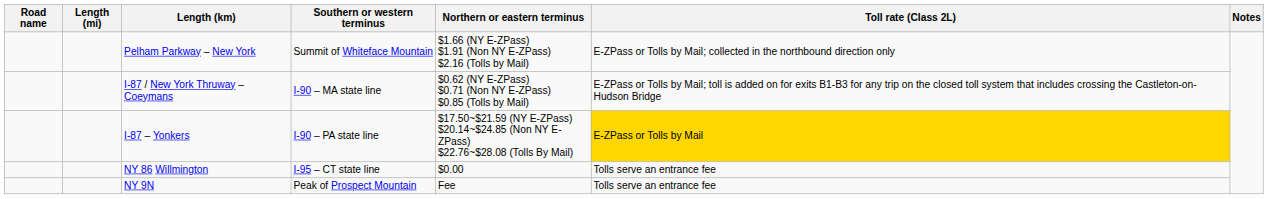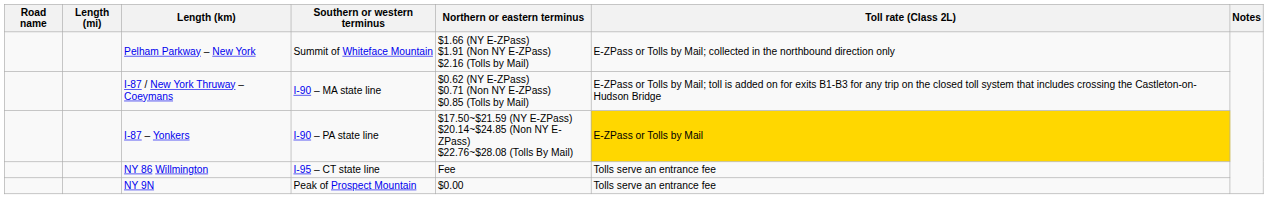NY 86 Willmington | Northern or eastern terminus: $0.00 -> Fee
NY 9N | Northern or eastern terminus: Fee -> $0.00
